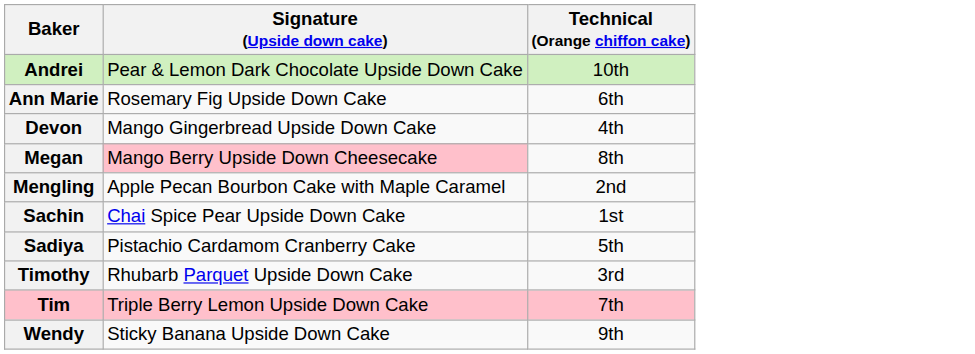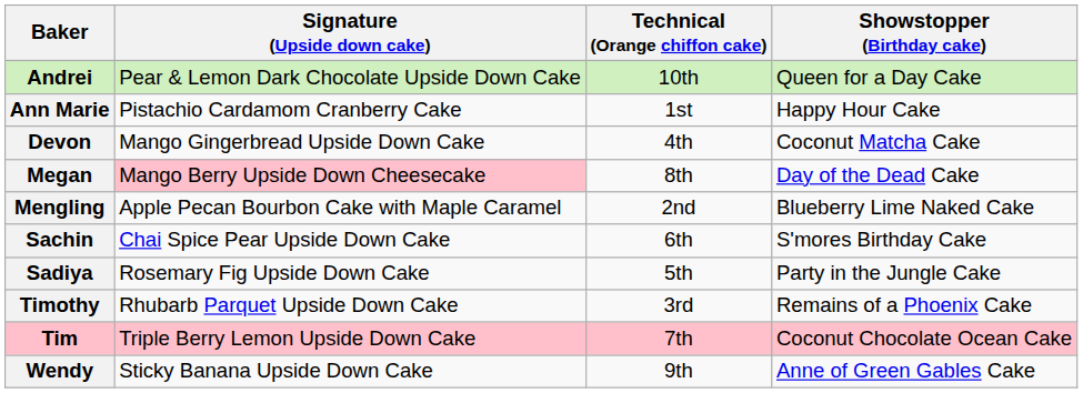+ column: Showstopper (Birthday cake) | Queen for a Day Cake | Happy Hour Cake | Coconut Matcha Cake | Day of the Dead Cake | Blueberry Lime Naked Cake | S'mores Birthday Cake | Party in the Jungle Cake | Remains of a Phoenix Cake | Coconut Chocolate Ocean Cake | Anne of Green Gables Cake
Ann Marie | Signature (Upside down cake): Rosemary Fig Upside Down Cake -> Pistachio Cardamom Cranberry Cake
Ann Marie | Technical (Orange chiffon cake): 6th -> 1st
Sachin | Technical (Orange chiffon cake): 1st -> 6th
Sadiya | Signature (Upside down cake): Pistachio Cardamom Cranberry Cake -> Rosemary Fig Upside Down Cake
